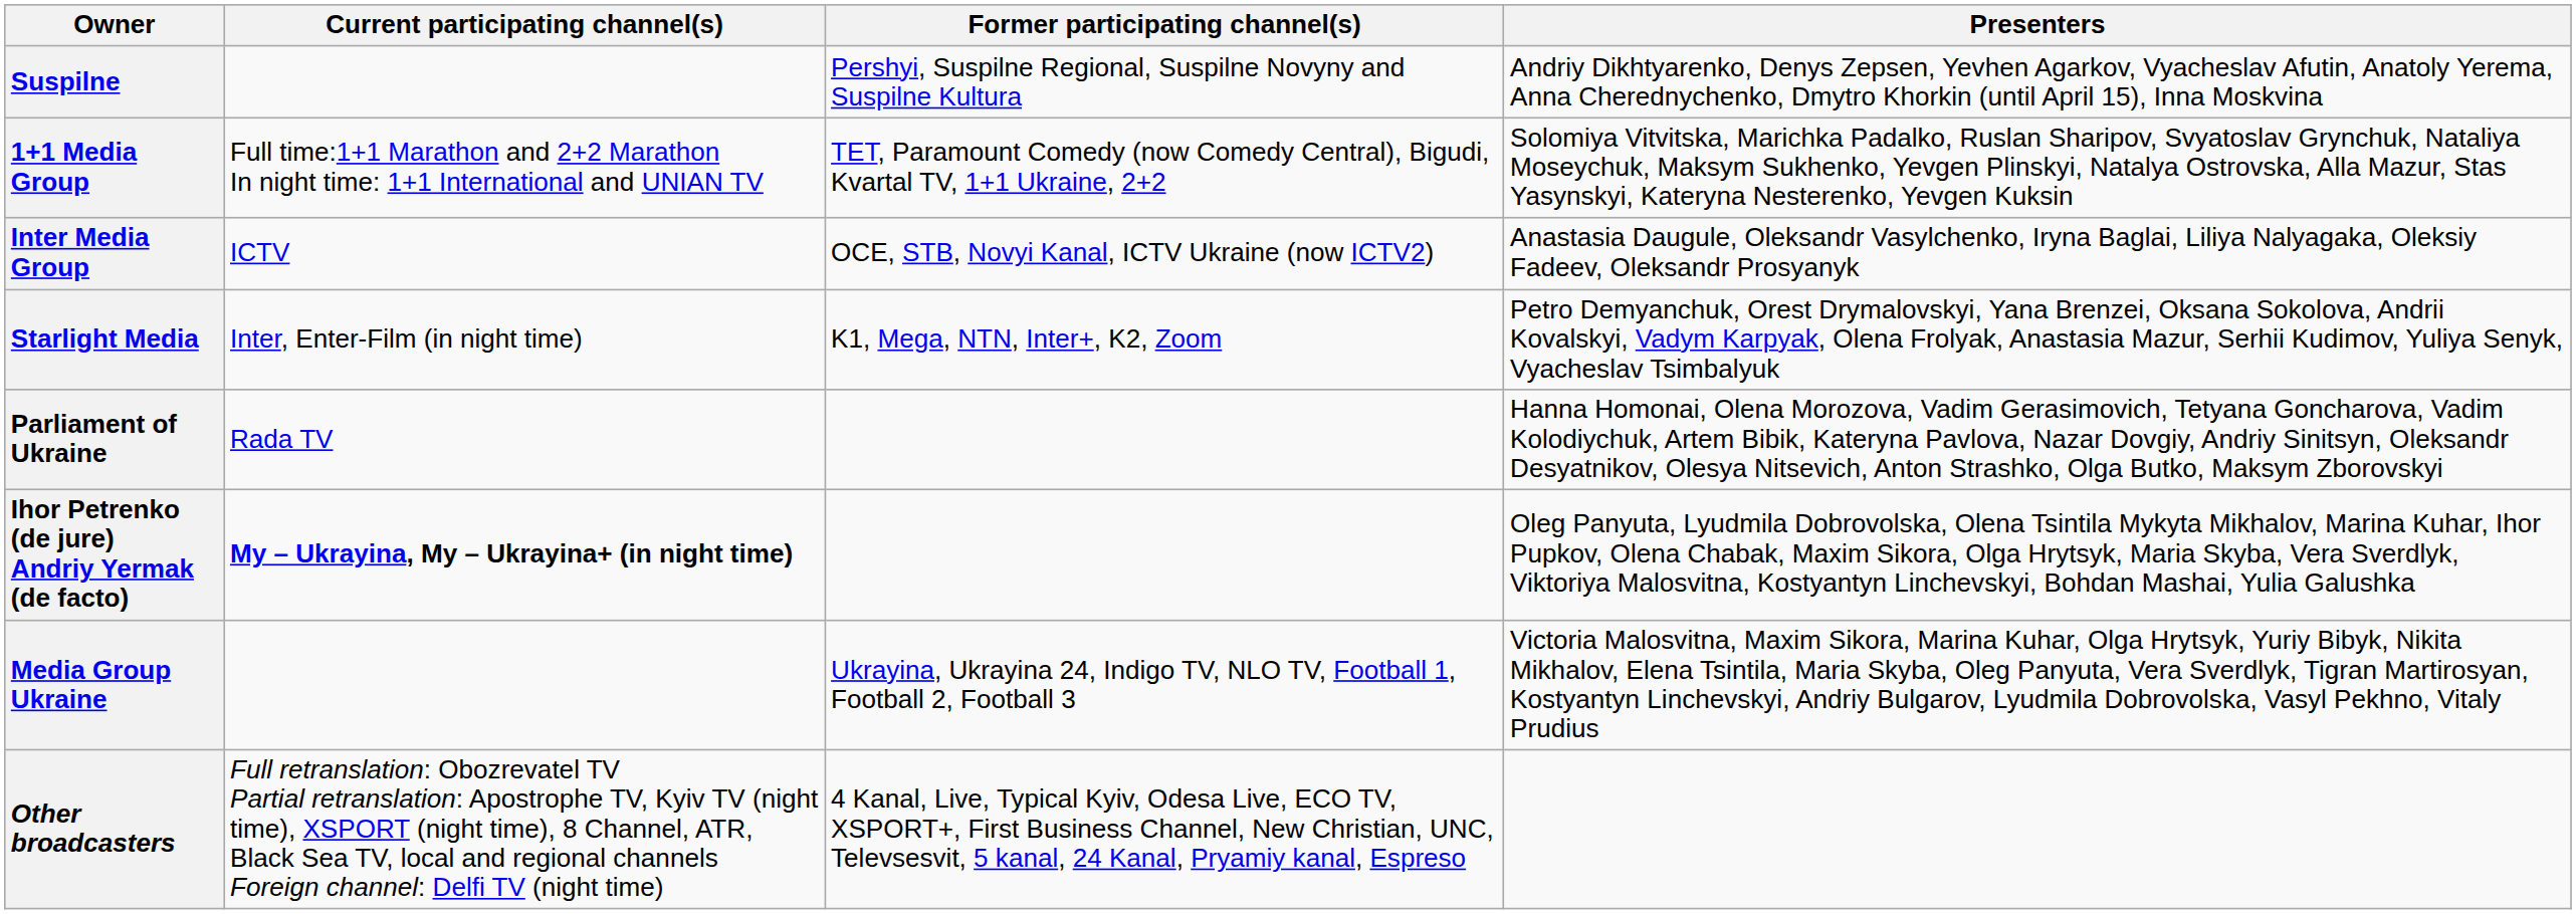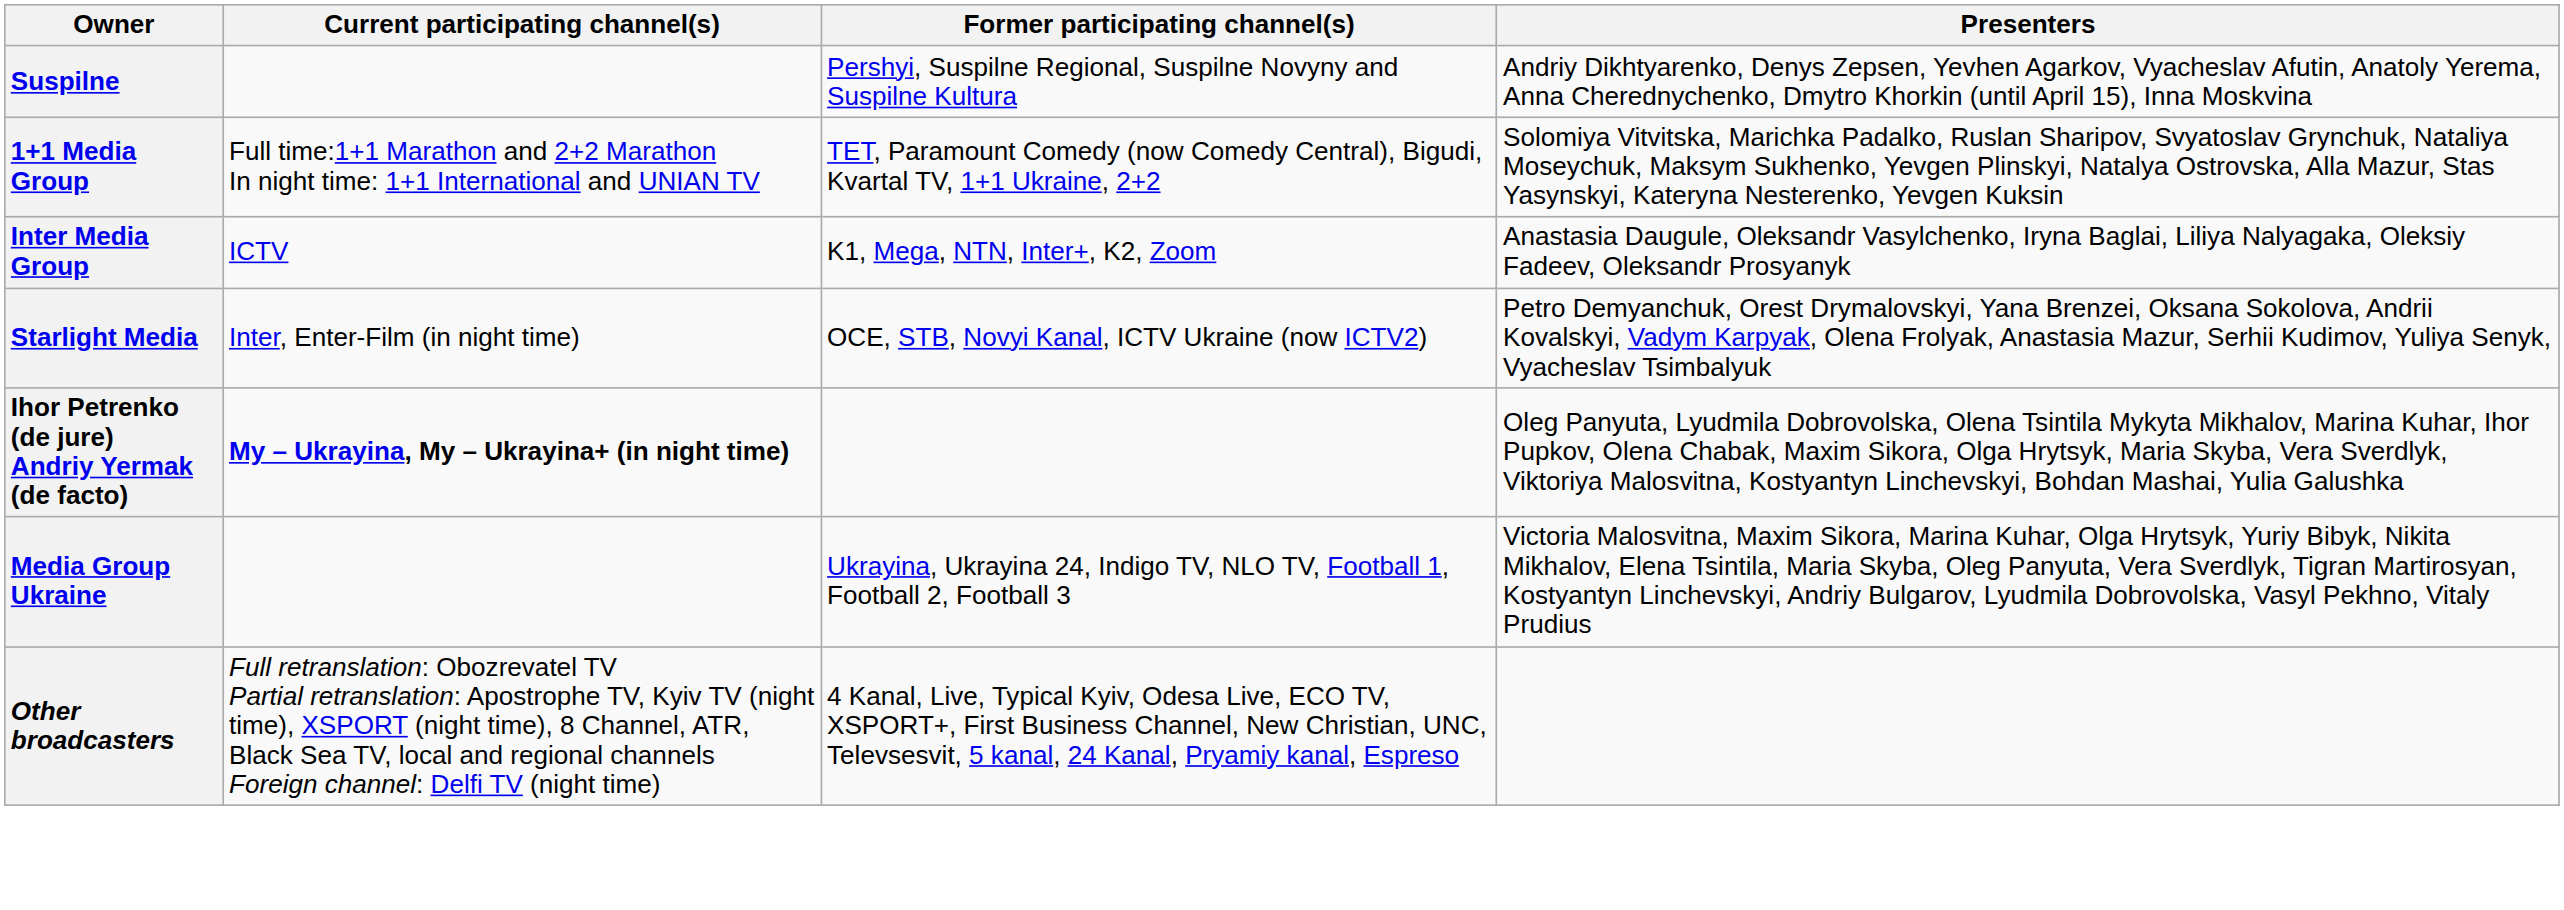Inter Media Group | Former participating channel(s): OCE, STB, Novyi Kanal, ICTV Ukraine (now ICTV2) -> K1, Mega, NTN, Inter+, K2, Zoom
Starlight Media | Former participating channel(s): K1, Mega, NTN, Inter+, K2, Zoom -> OCE, STB, Novyi Kanal, ICTV Ukraine (now ICTV2)
- row: Parliament of Ukraine | Rada TV | Hanna Homonai, Olena Morozova, Vadim Gerasimovich, Tetyana Goncharova, Vadim Kolodiychuk, Artem Bibik, Kateryna Pavlova, Nazar Dovgiy, Andriy Sinitsyn, Oleksandr Desyatnikov, Olesya Nitsevich, Anton Strashko, Olga Butko, Maksym Zborovskyi
